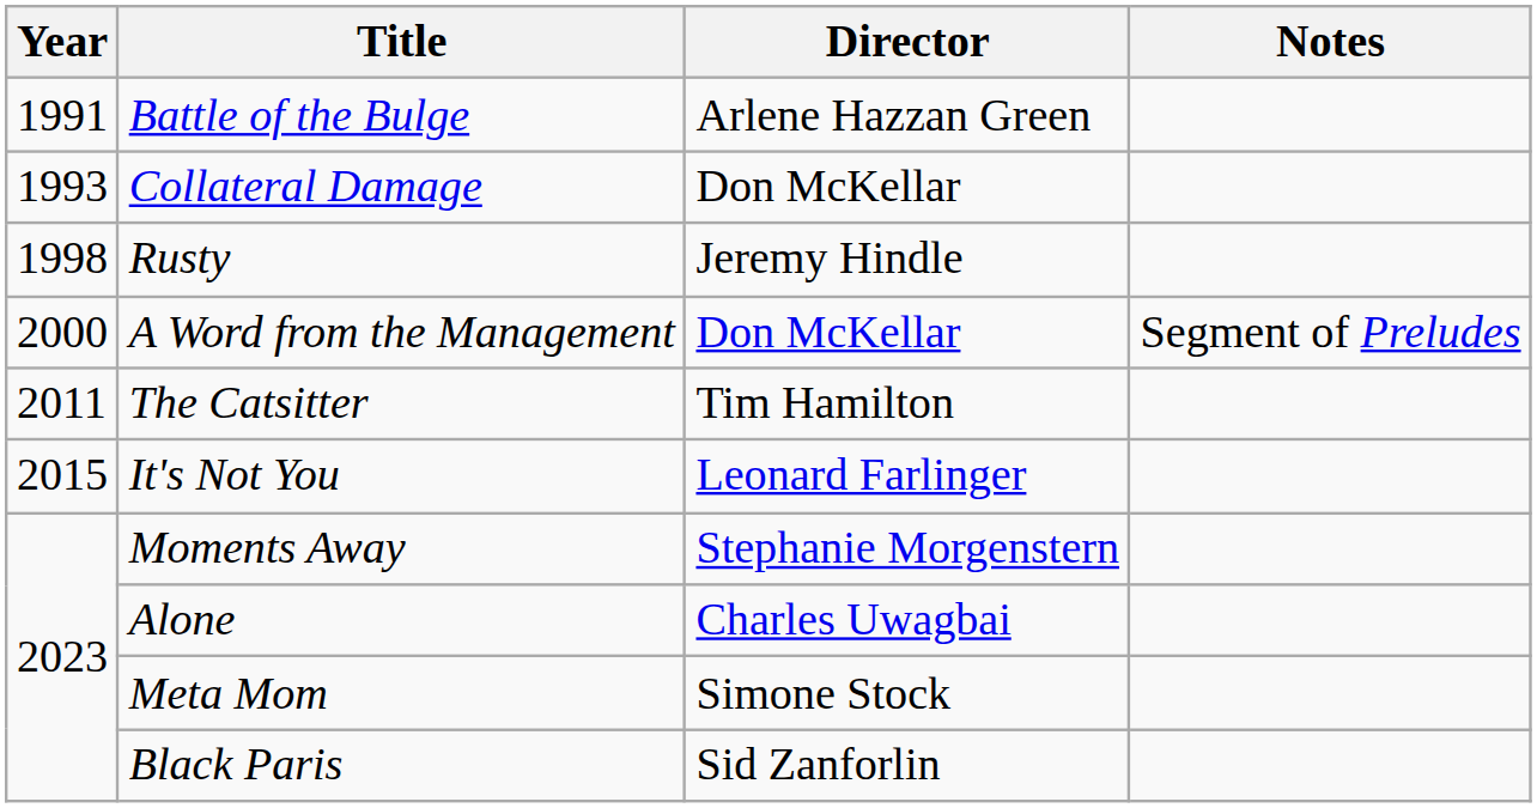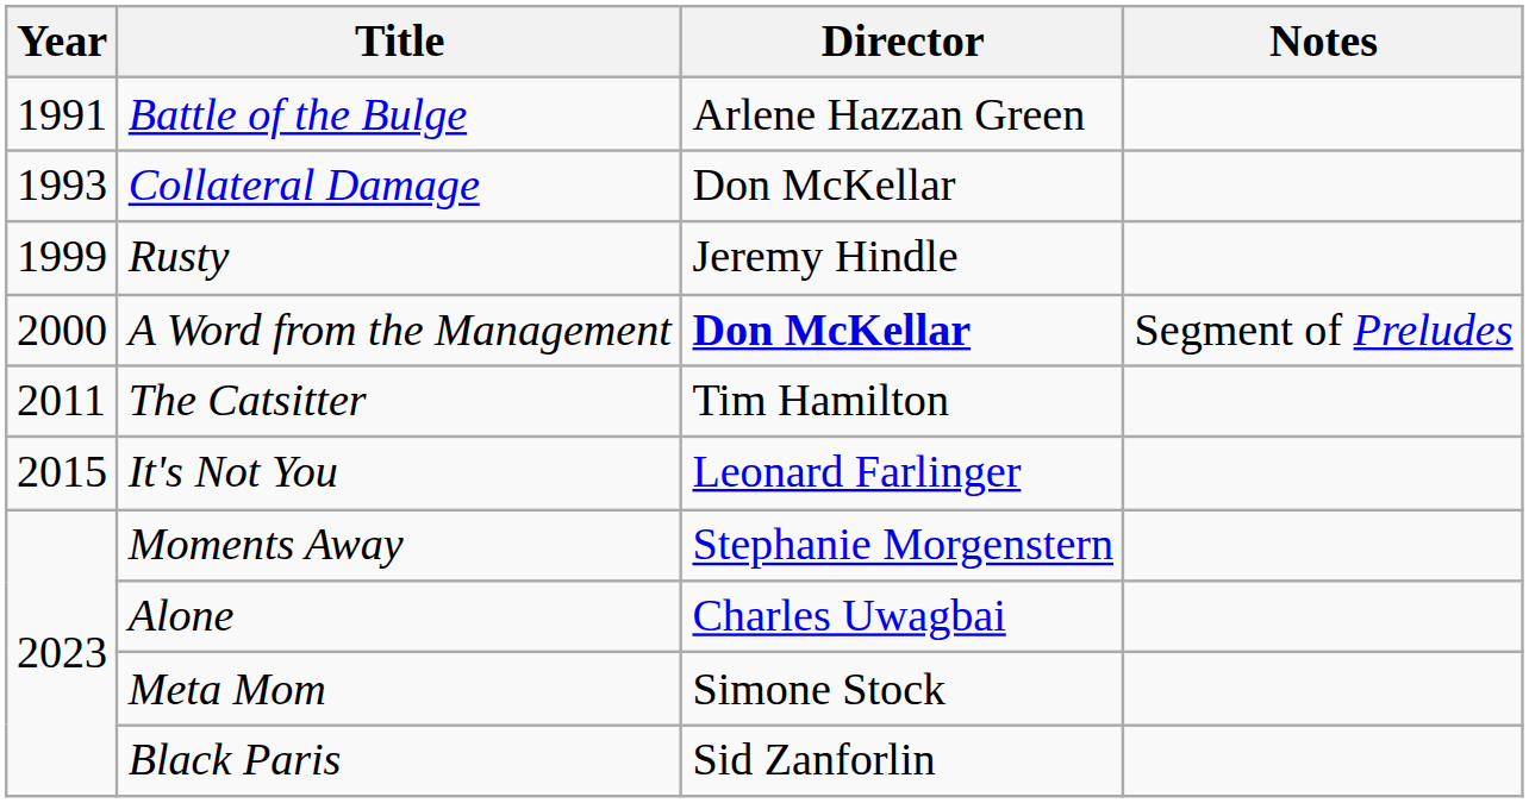Rusty | Year: 1998 -> 1999
A Word from the Management | Director: normal -> bold
